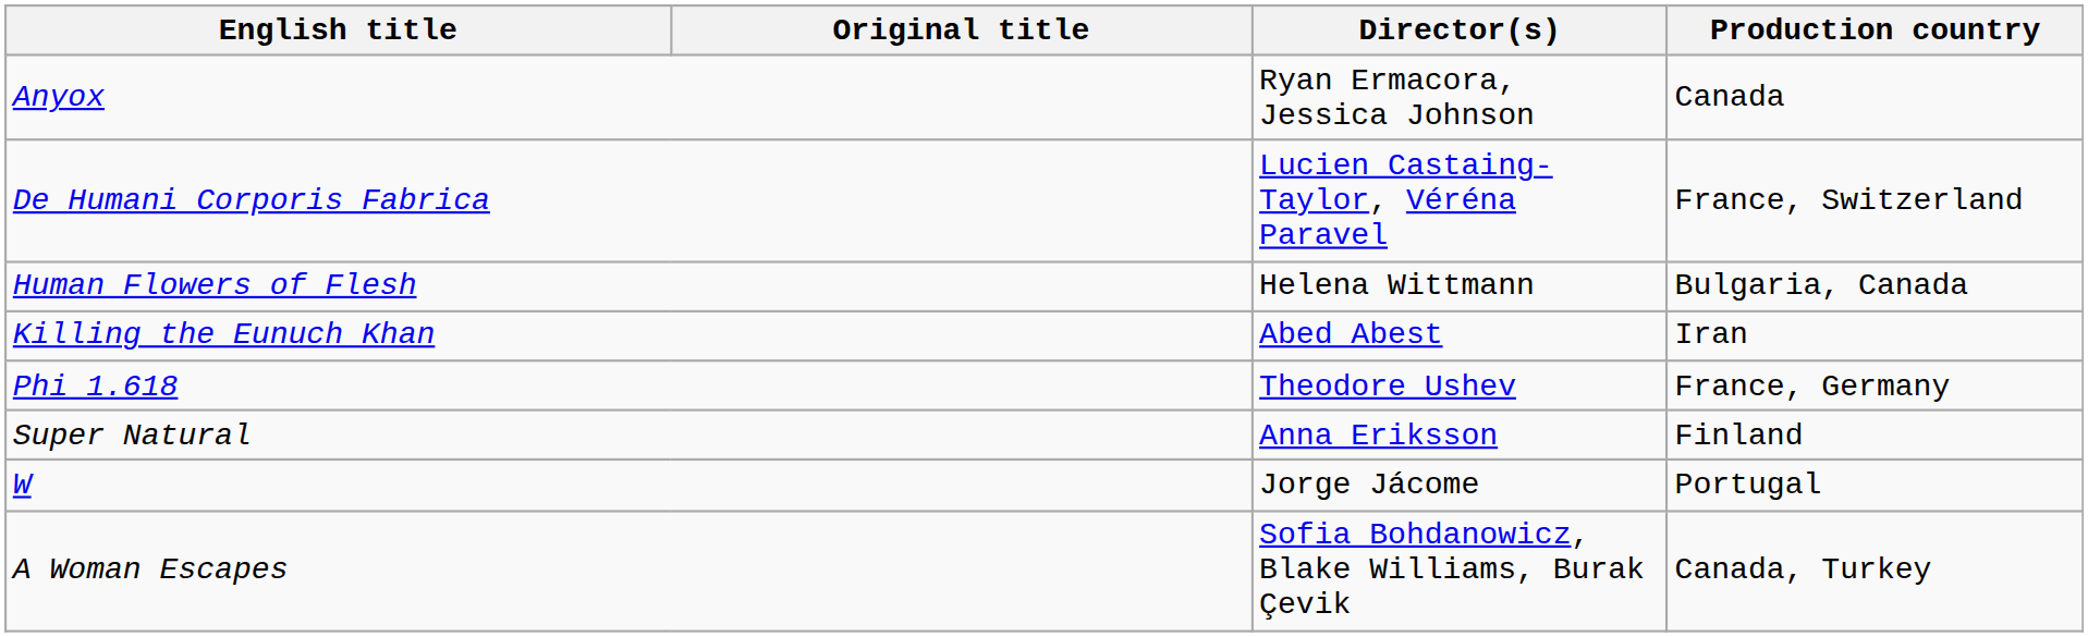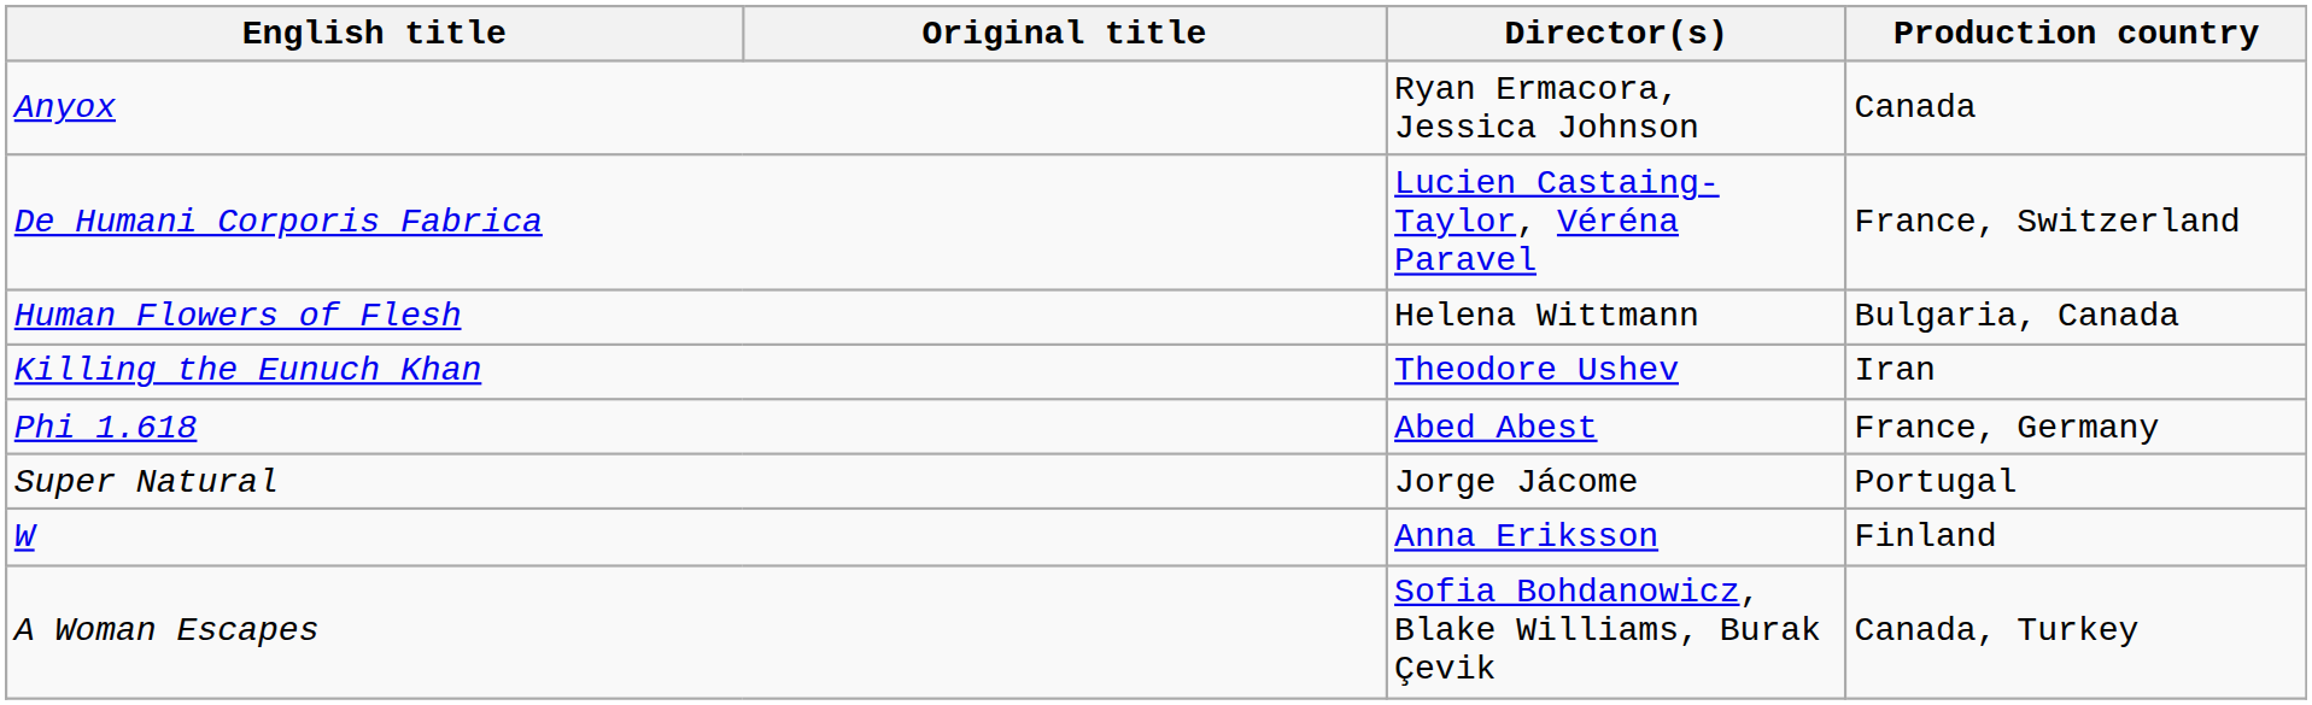Killing the Eunuch Khan | Director(s): Abed Abest -> Theodore Ushev
Phi 1.618 | Director(s): Theodore Ushev -> Abed Abest
Super Natural | Director(s): Anna Eriksson -> Jorge Jácome
Super Natural | Production country: Finland -> Portugal
W | Director(s): Jorge Jácome -> Anna Eriksson
W | Production country: Portugal -> Finland
